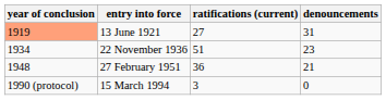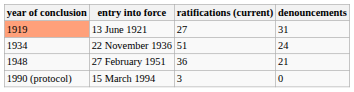22 November 1936 | denouncements: 23 -> 24
